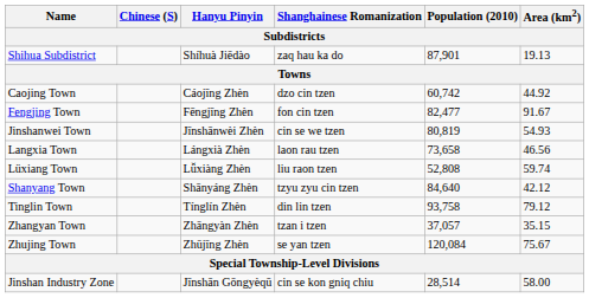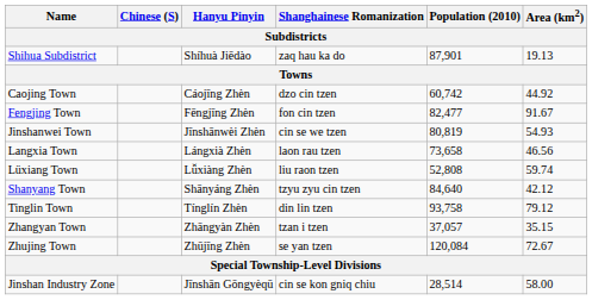Zhujing Town | Area (km2): 75.67 -> 72.67
